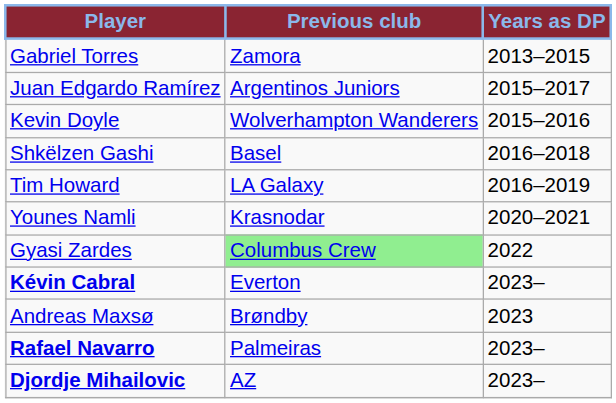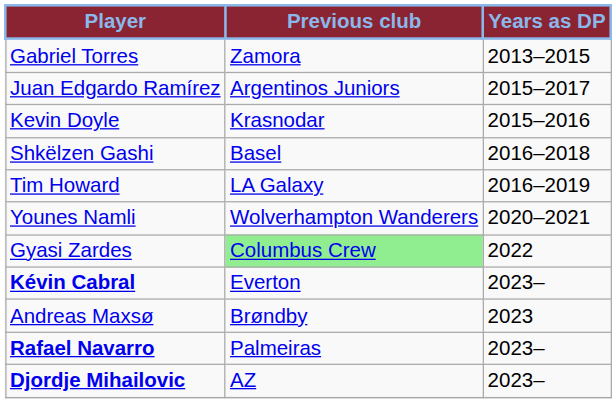Kevin Doyle | Previous club: Wolverhampton Wanderers -> Krasnodar
Younes Namli | Previous club: Krasnodar -> Wolverhampton Wanderers
